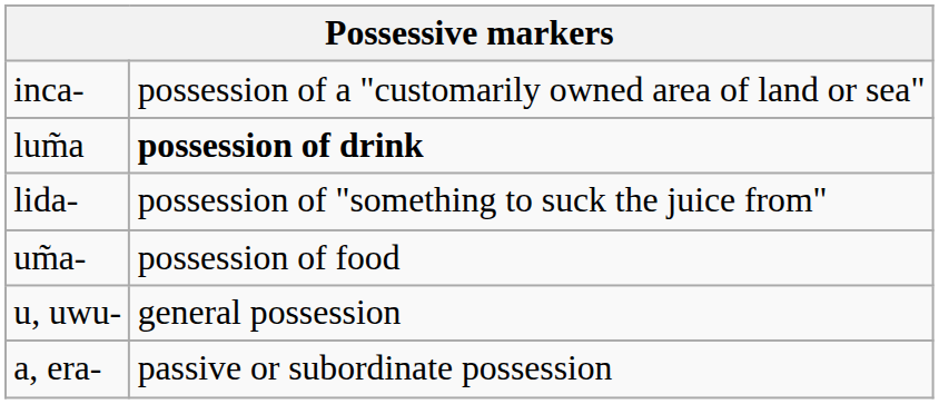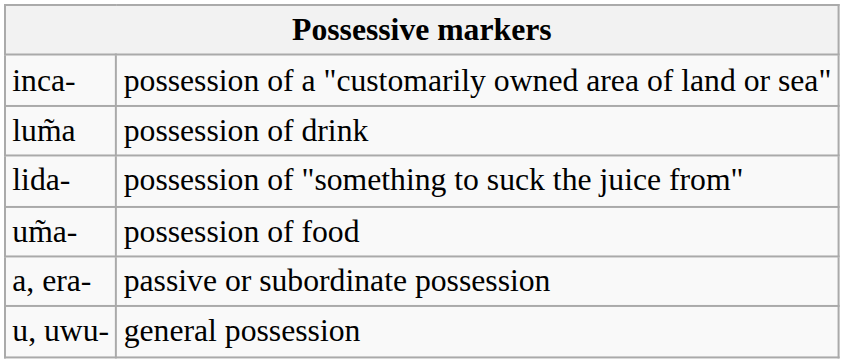lum̃a | column 2: bold -> normal
rows swapped: a, era- <-> u, uwu-
